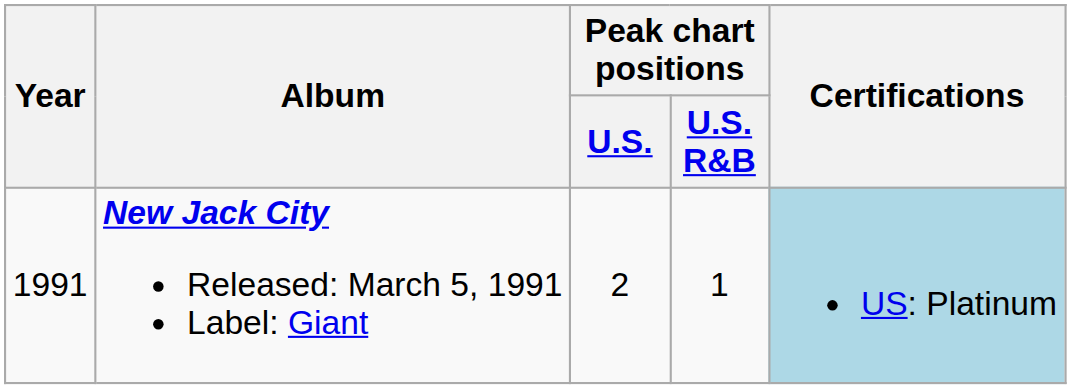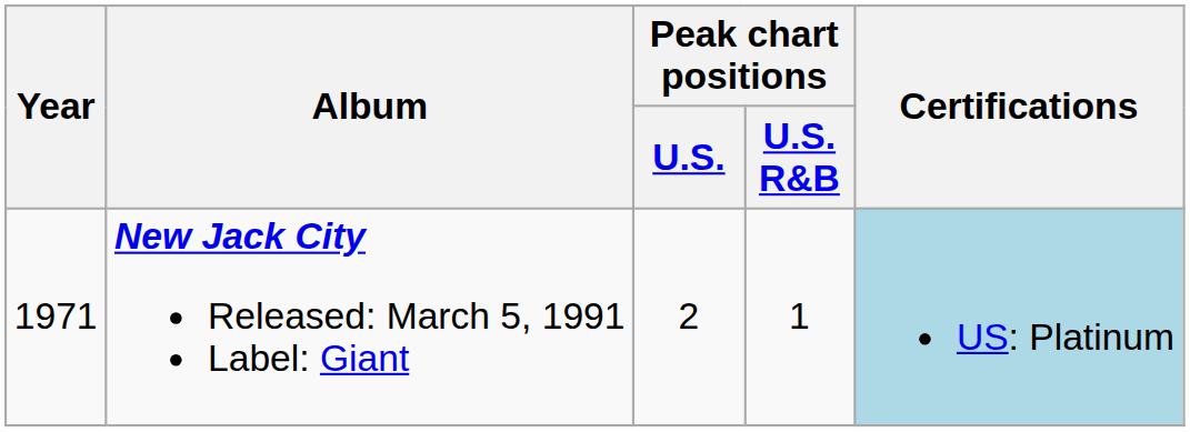New Jack City Released: March 5, 1991 Label: Giant | Year: 1991 -> 1971
